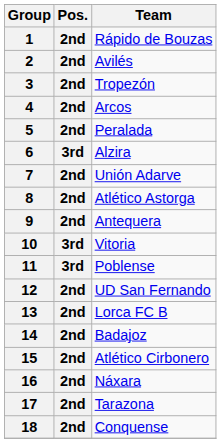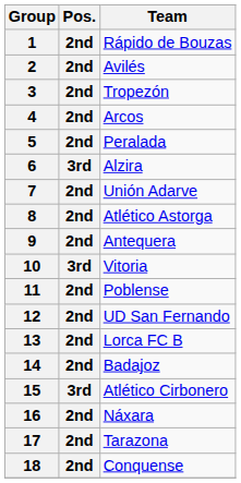11 | Pos.: 3rd -> 2nd
15 | Pos.: 2nd -> 3rd
